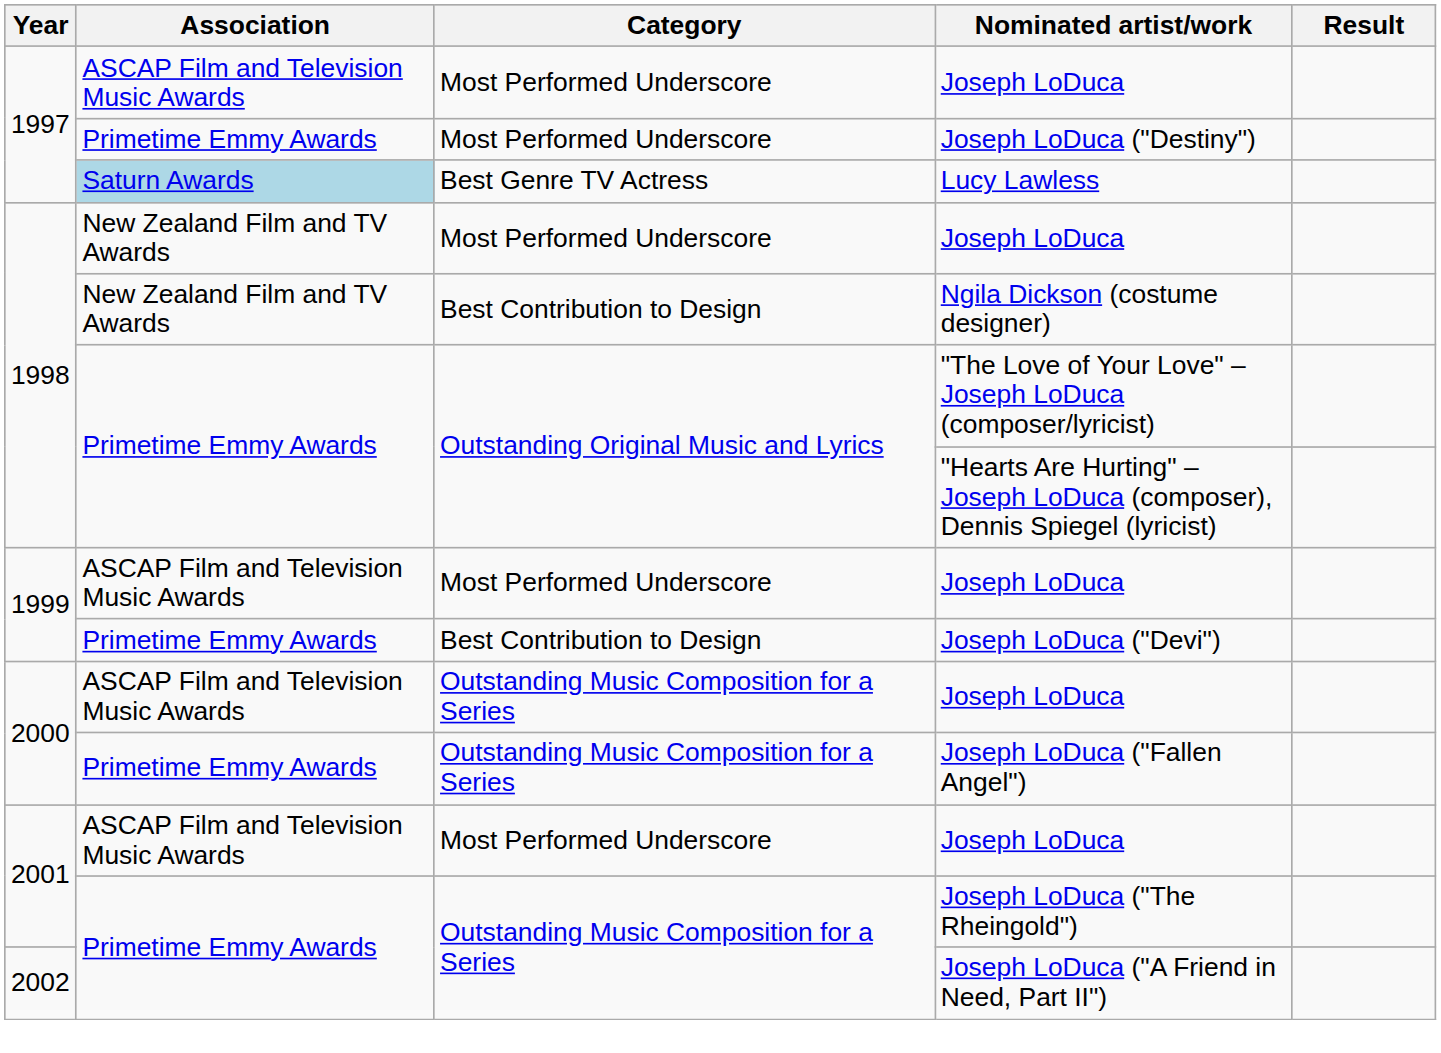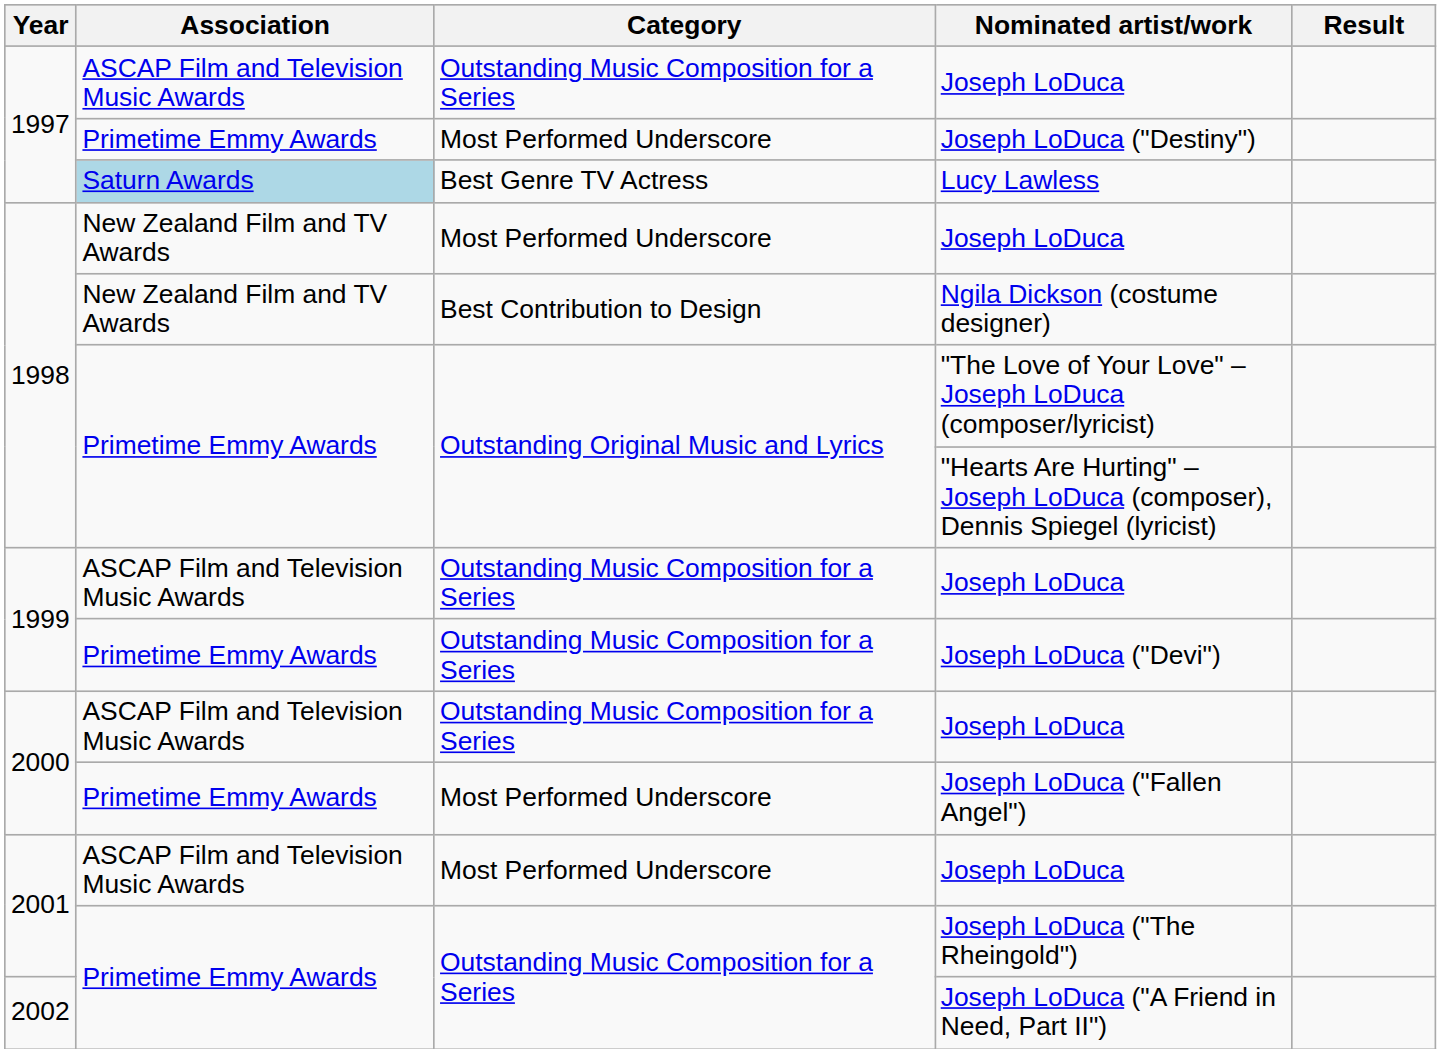1997 / Joseph LoDuca | Category: Most Performed Underscore -> Outstanding Music Composition for a Series
1999 / Joseph LoDuca | Category: Most Performed Underscore -> Outstanding Music Composition for a Series
Joseph LoDuca ("Devi") | Category: Best Contribution to Design -> Outstanding Music Composition for a Series
Joseph LoDuca ("Fallen Angel") | Category: Outstanding Music Composition for a Series -> Most Performed Underscore
